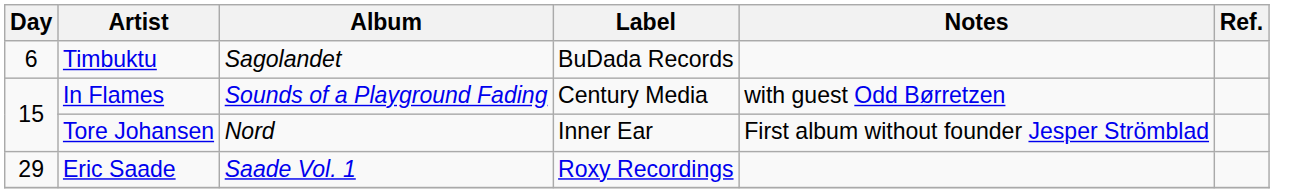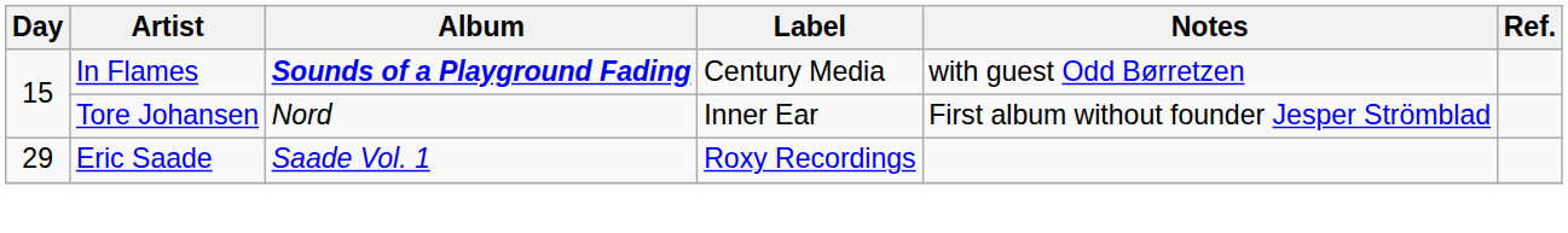- row: 6 | Timbuktu | Sagolandet | BuDada Records
In Flames | Album: normal -> bold
